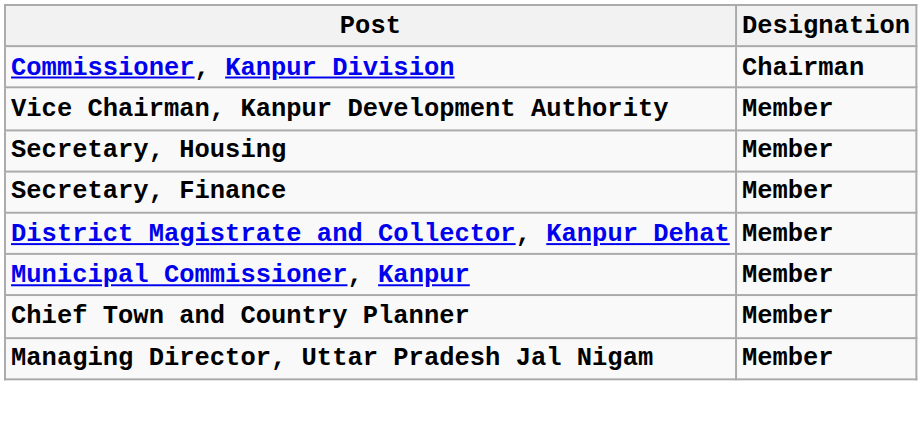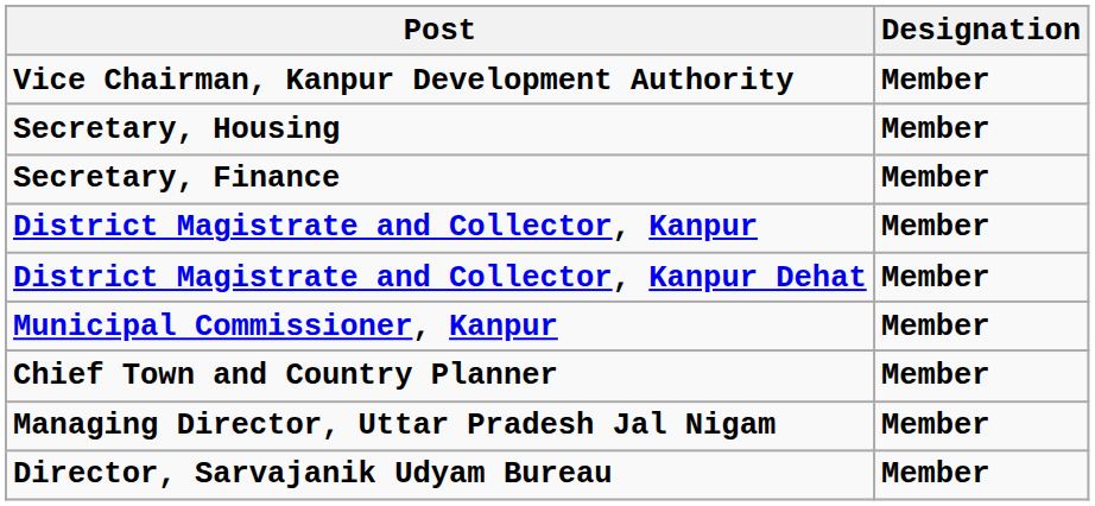- row: Commissioner, Kanpur Division | Chairman
+ row: District Magistrate and Collector, Kanpur | Member
+ row: Director, Sarvajanik Udyam Bureau | Member
